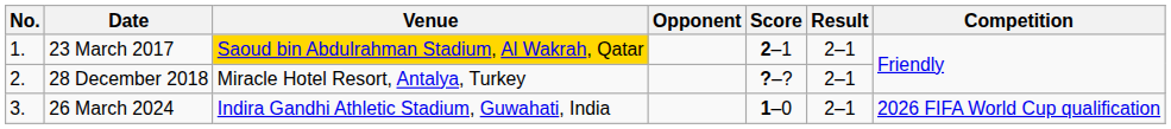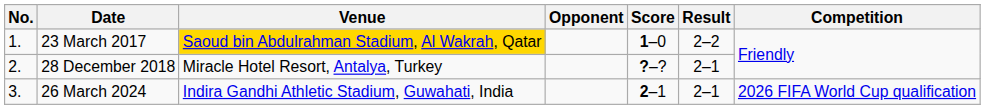23 March 2017 | Score: 2–1 -> 1–0
23 March 2017 | Result: 2–1 -> 2–2
26 March 2024 | Score: 1–0 -> 2–1
